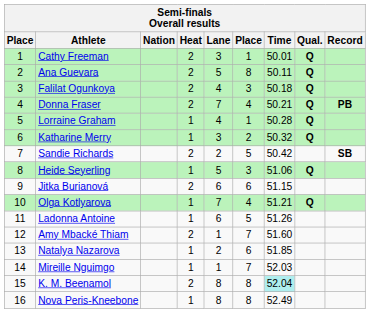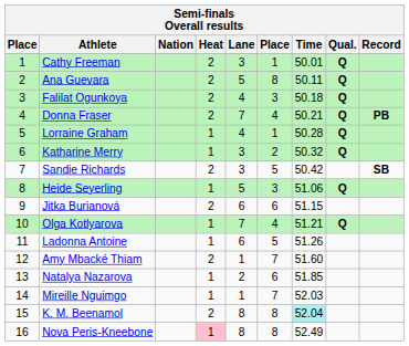Sandie Richards | Lane: 2 -> 3
Nova Peris-Kneebone | Heat: no background -> pink background
